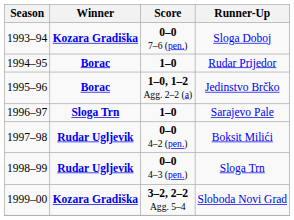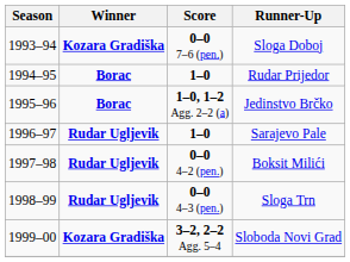Sarajevo Pale | Winner: Sloga Trn -> Rudar Ugljevik
